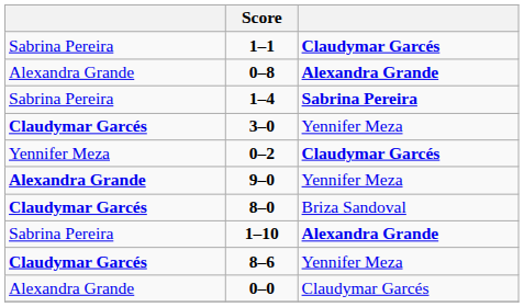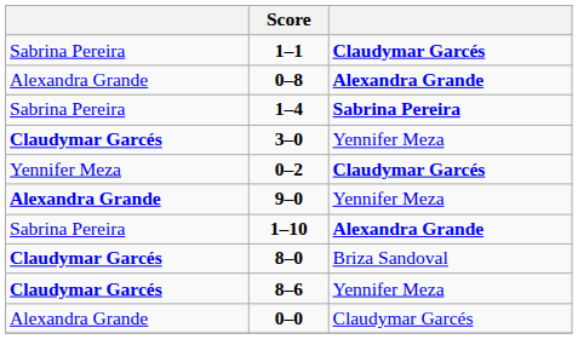rows swapped: 1–10 <-> 8–0
